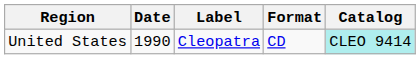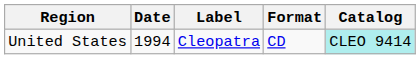United States | Date: 1990 -> 1994
